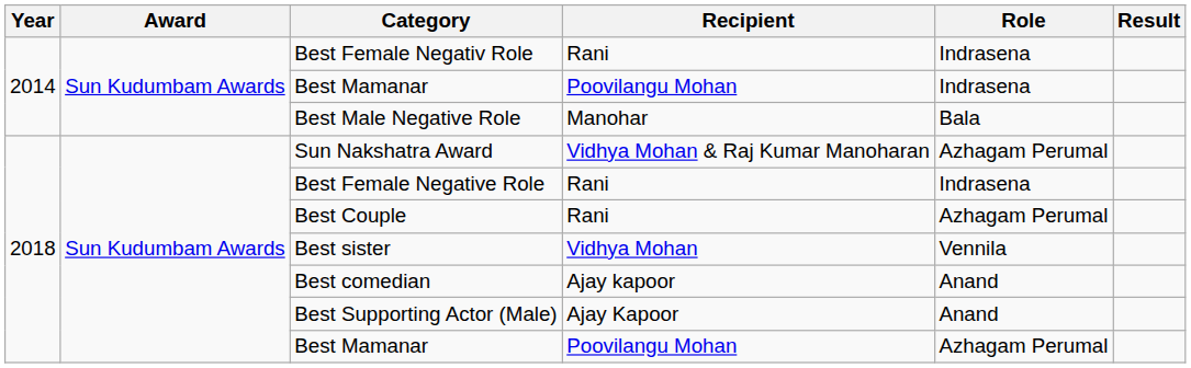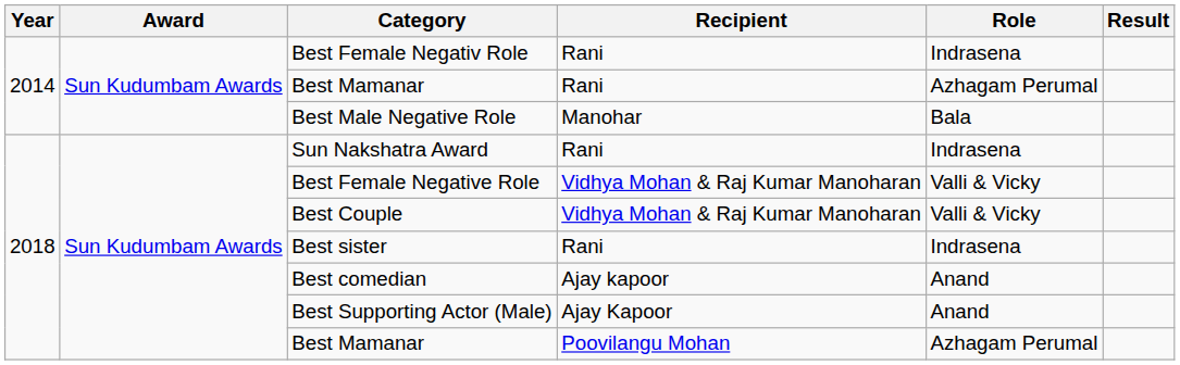2014 / Best Mamanar | Recipient: Poovilangu Mohan -> Rani
2014 / Best Mamanar | Role: Indrasena -> Azhagam Perumal
Sun Nakshatra Award | Recipient: Vidhya Mohan & Raj Kumar Manoharan -> Rani
Sun Nakshatra Award | Role: Azhagam Perumal -> Indrasena
Best Female Negative Role | Recipient: Rani -> Vidhya Mohan & Raj Kumar Manoharan
Best Female Negative Role | Role: Indrasena -> Valli & Vicky
Best Couple | Recipient: Rani -> Vidhya Mohan & Raj Kumar Manoharan
Best Couple | Role: Azhagam Perumal -> Valli & Vicky
Best sister | Recipient: Vidhya Mohan -> Rani
Best sister | Role: Vennila -> Indrasena
